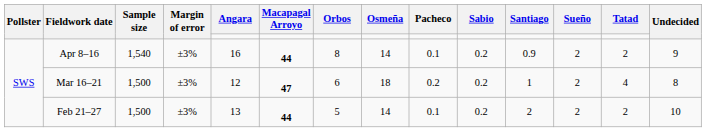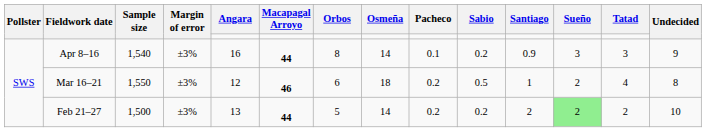Apr 8–16 | Sueño: 2 -> 3
Apr 8–16 | Tatad: 2 -> 3
Mar 16–21 | Sample size: 1,500 -> 1,550
Mar 16–21 | Macapagal Arroyo: 47 -> 46
Mar 16–21 | Sabio: 0.2 -> 0.5
Feb 21–27 | Pacheco: 0.1 -> 0.2
Feb 21–27 | Sueño: no background -> lightgreen background
